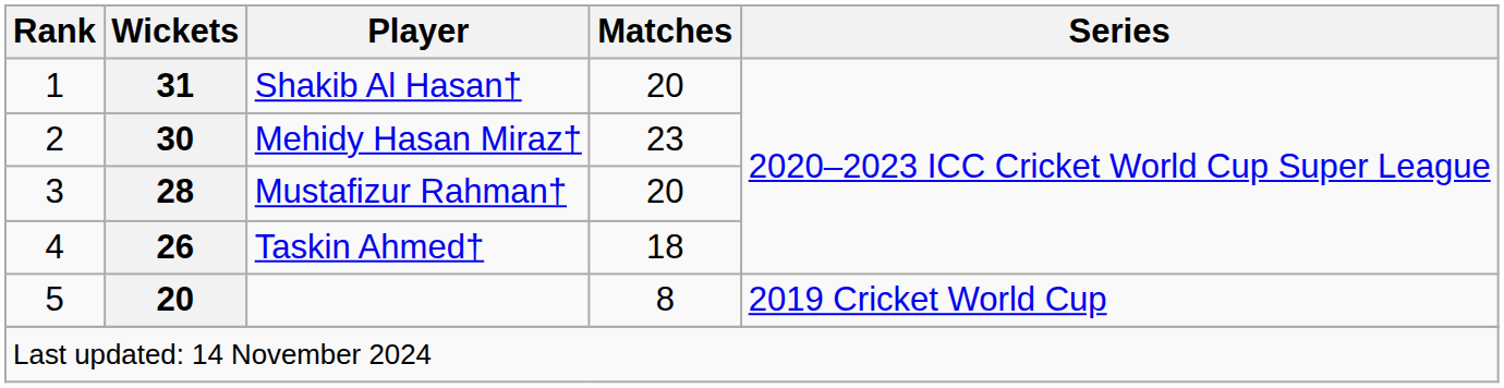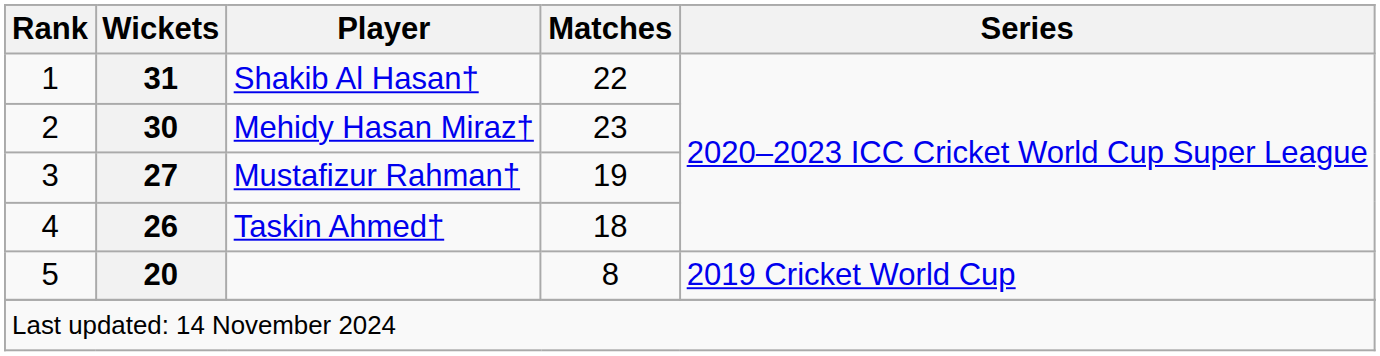Shakib Al Hasan† | Matches: 20 -> 22
Mustafizur Rahman† | Wickets: 28 -> 27
Mustafizur Rahman† | Matches: 20 -> 19
